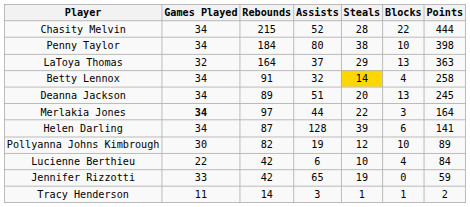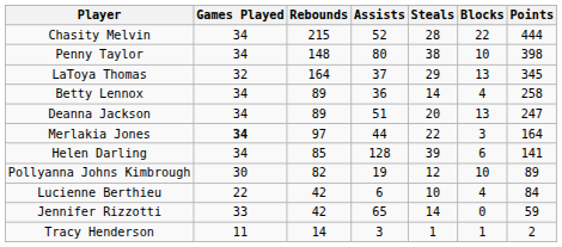Penny Taylor | Rebounds: 184 -> 148
LaToya Thomas | Points: 363 -> 345
Betty Lennox | Rebounds: 91 -> 89
Betty Lennox | Assists: 32 -> 36
Betty Lennox | Steals: gold background -> no background
Deanna Jackson | Points: 245 -> 247
Helen Darling | Rebounds: 87 -> 85
Jennifer Rizzotti | Steals: 19 -> 14
